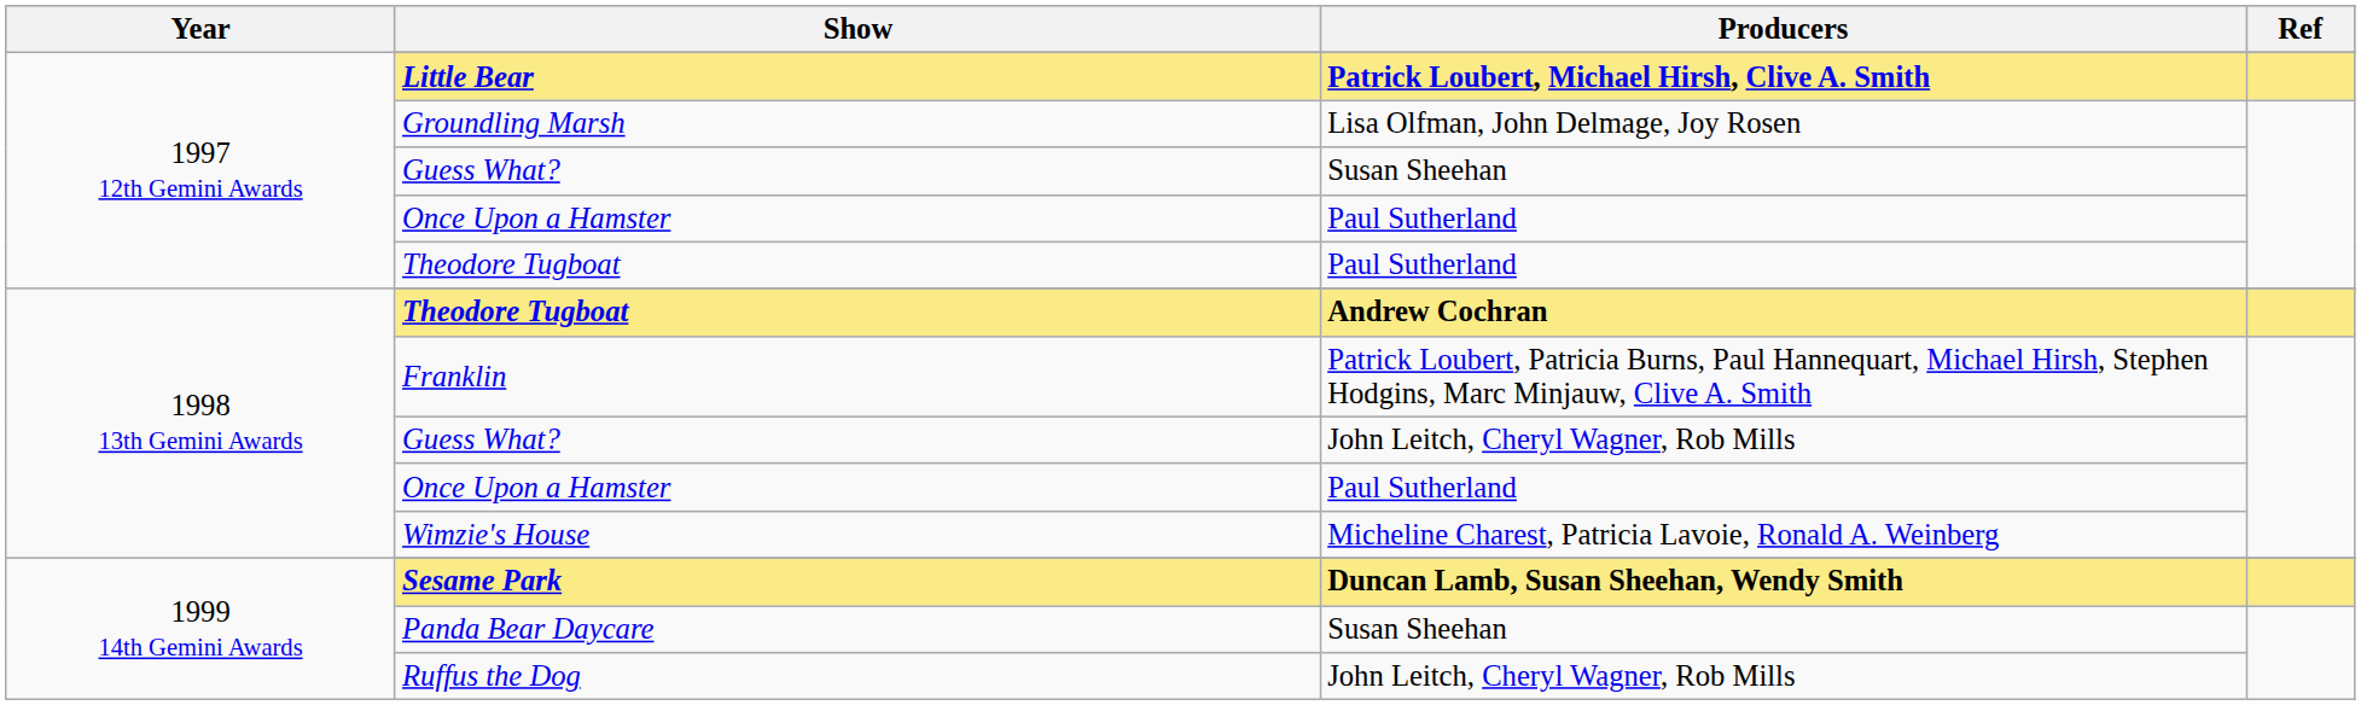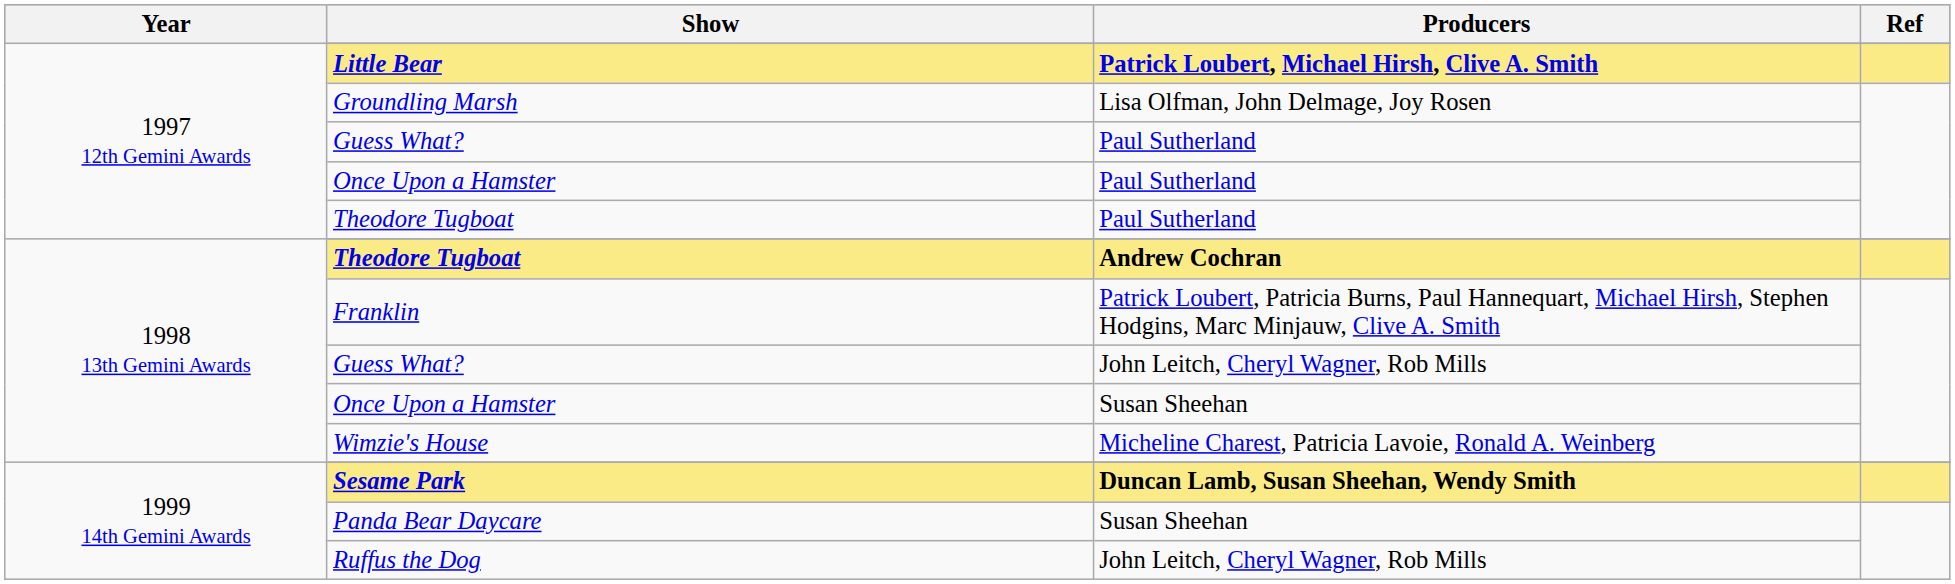1997 12th Gemini Awards / Guess What? | Producers: Susan Sheehan -> Paul Sutherland
1998 13th Gemini Awards / Once Upon a Hamster | Producers: Paul Sutherland -> Susan Sheehan
